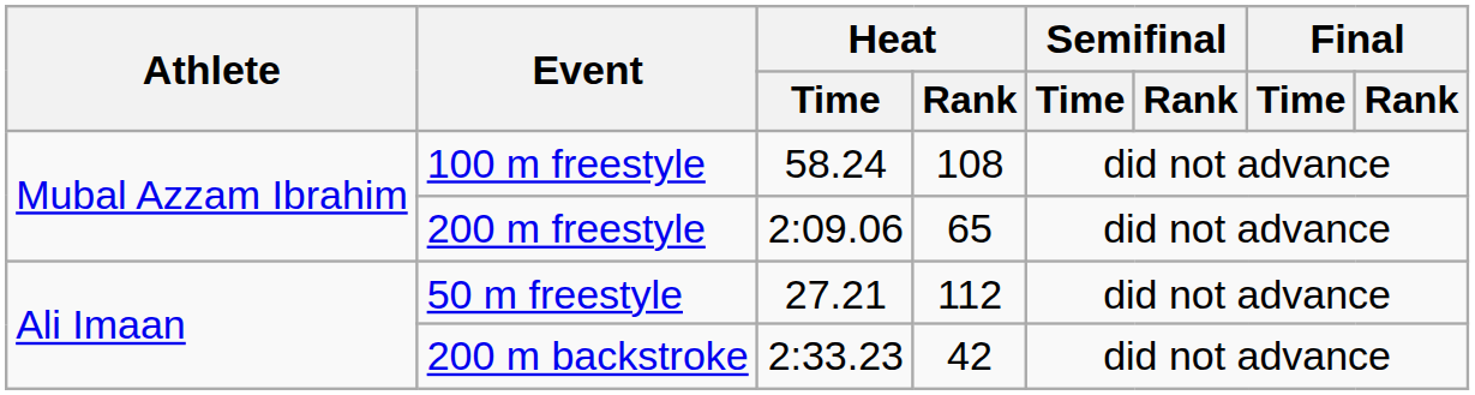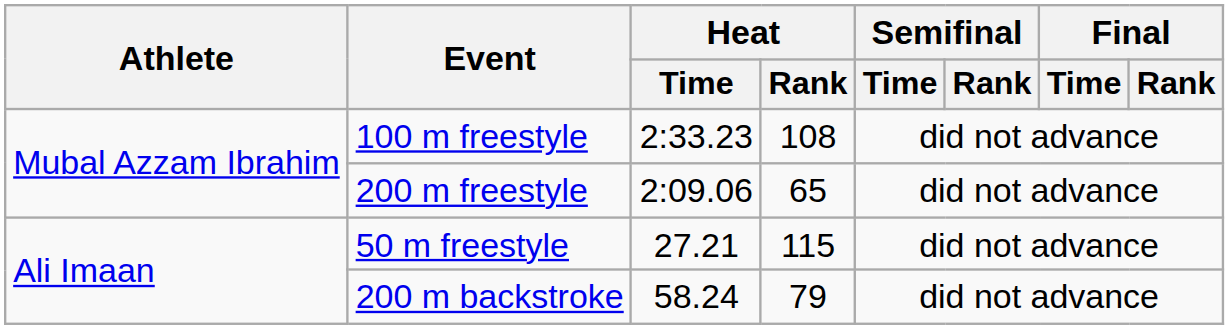100 m freestyle | Heat / Time: 58.24 -> 2:33.23
50 m freestyle | Heat / Rank: 112 -> 115
200 m backstroke | Heat / Time: 2:33.23 -> 58.24
200 m backstroke | Heat / Rank: 42 -> 79
